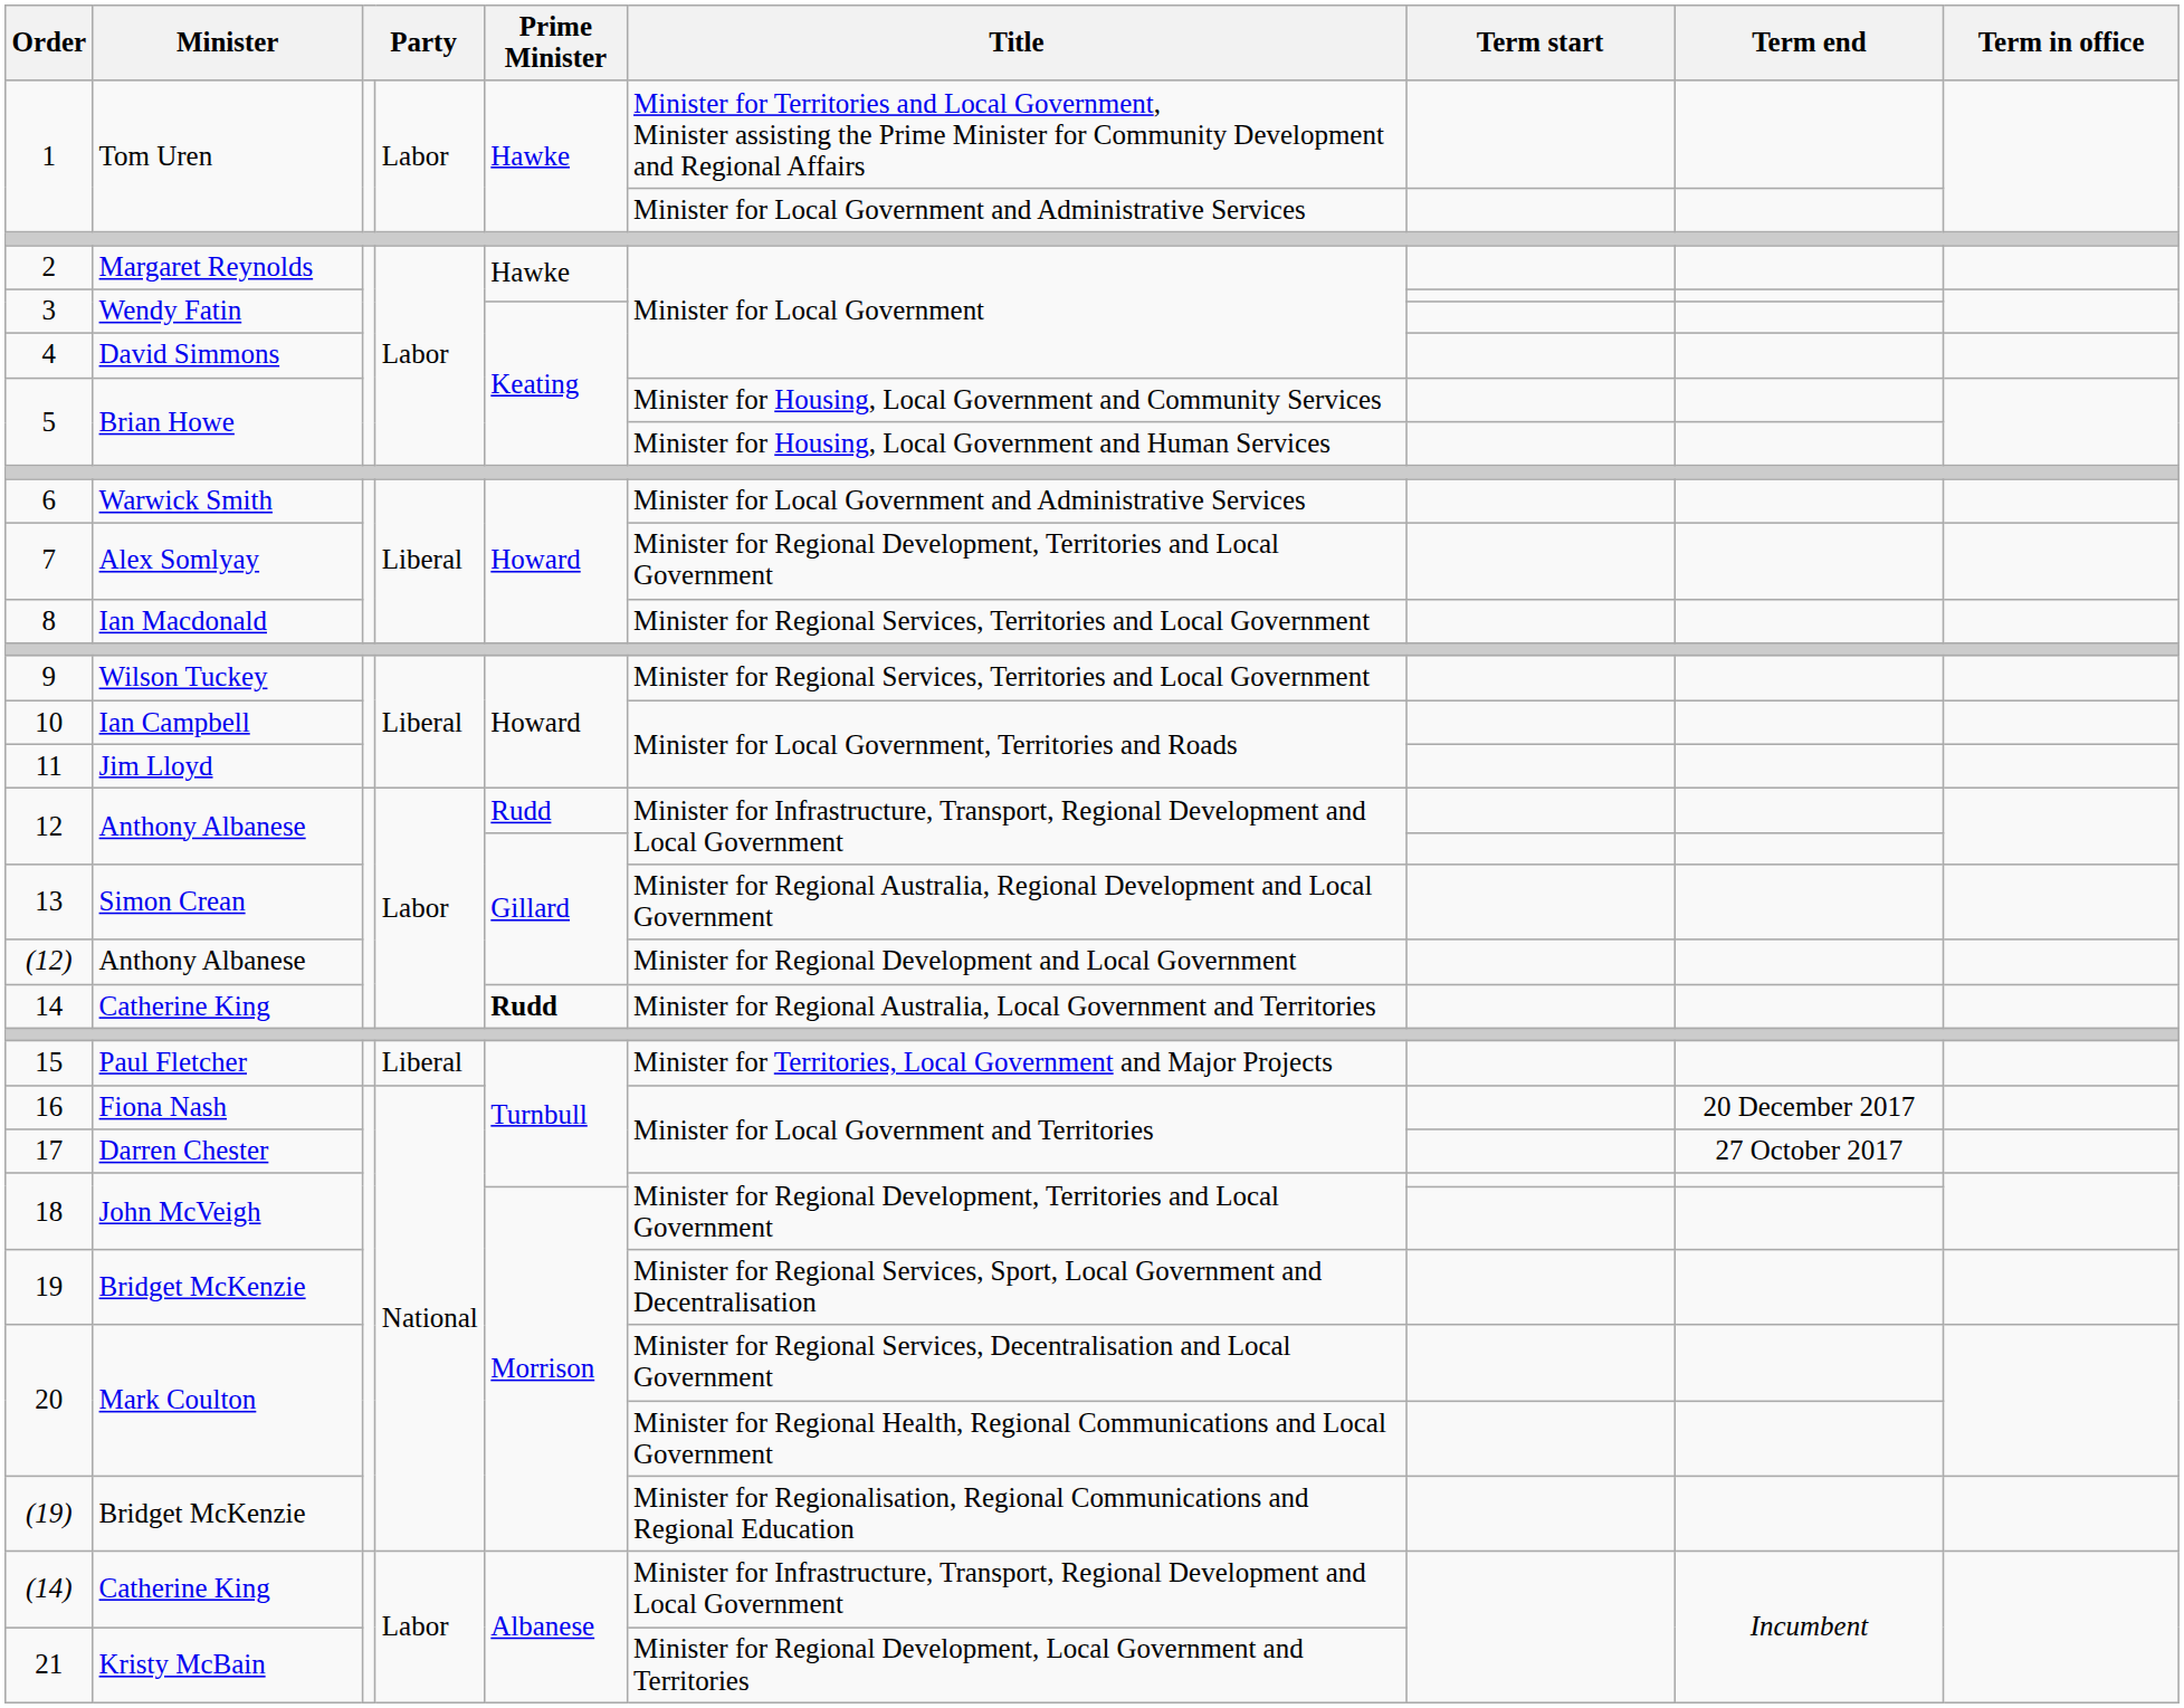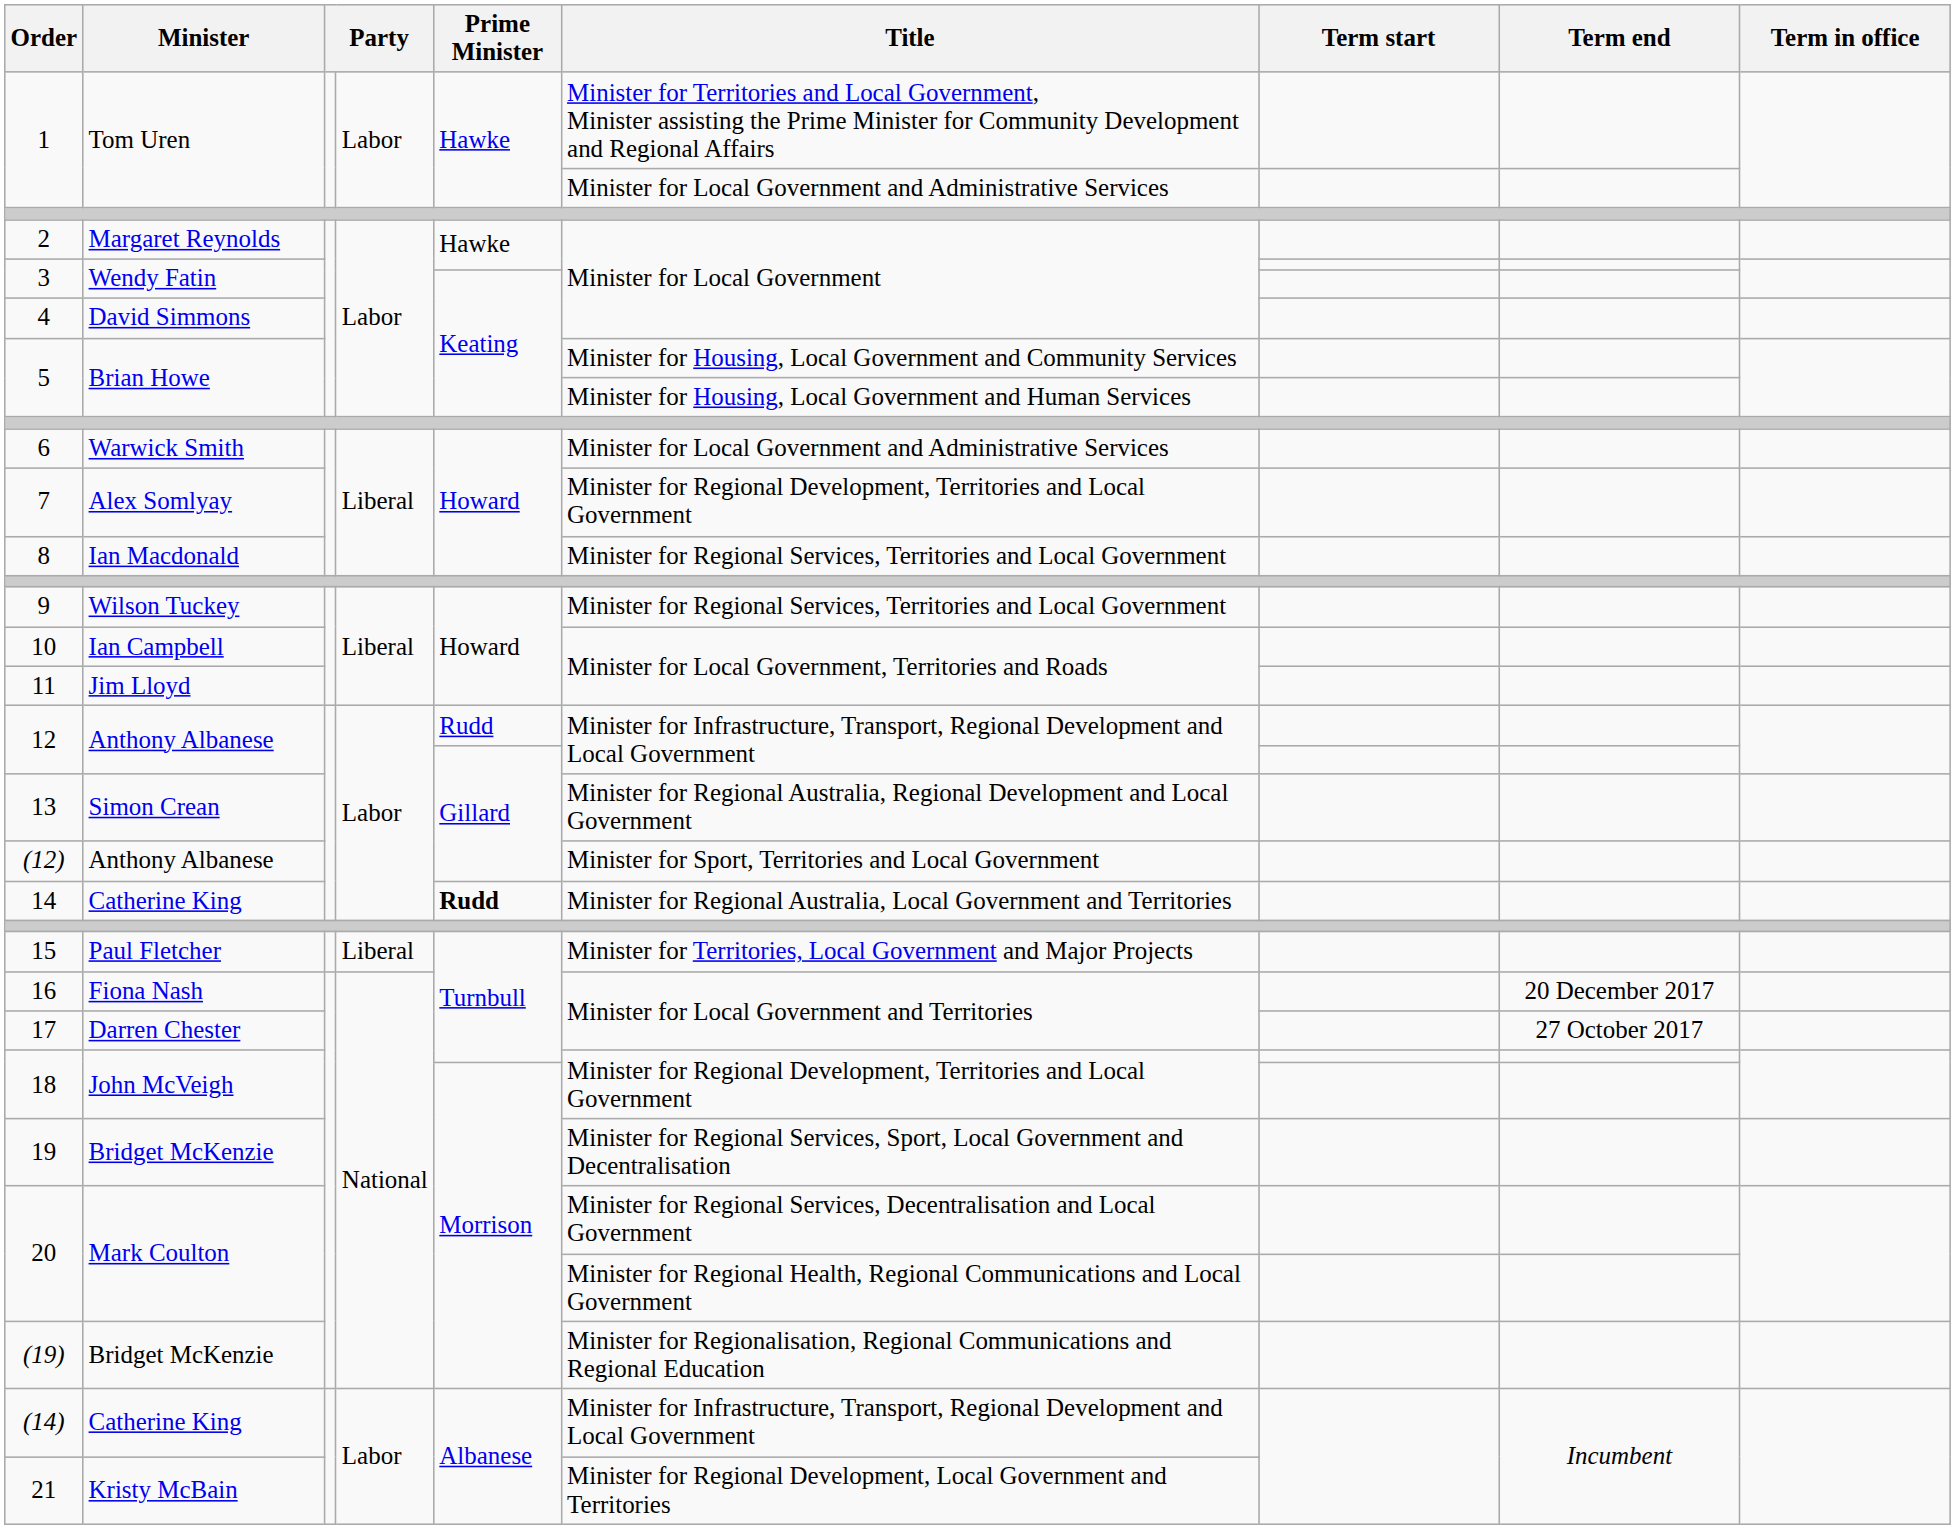(12) | Title: Minister for Regional Development and Local Government -> Minister for Sport, Territories and Local Government
